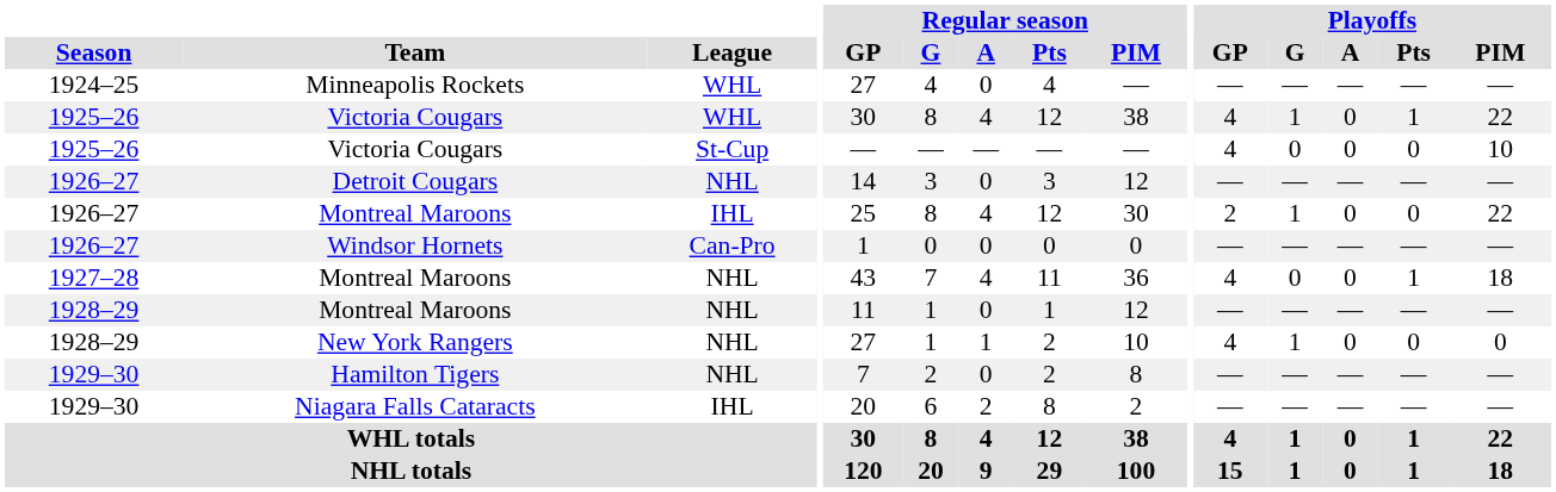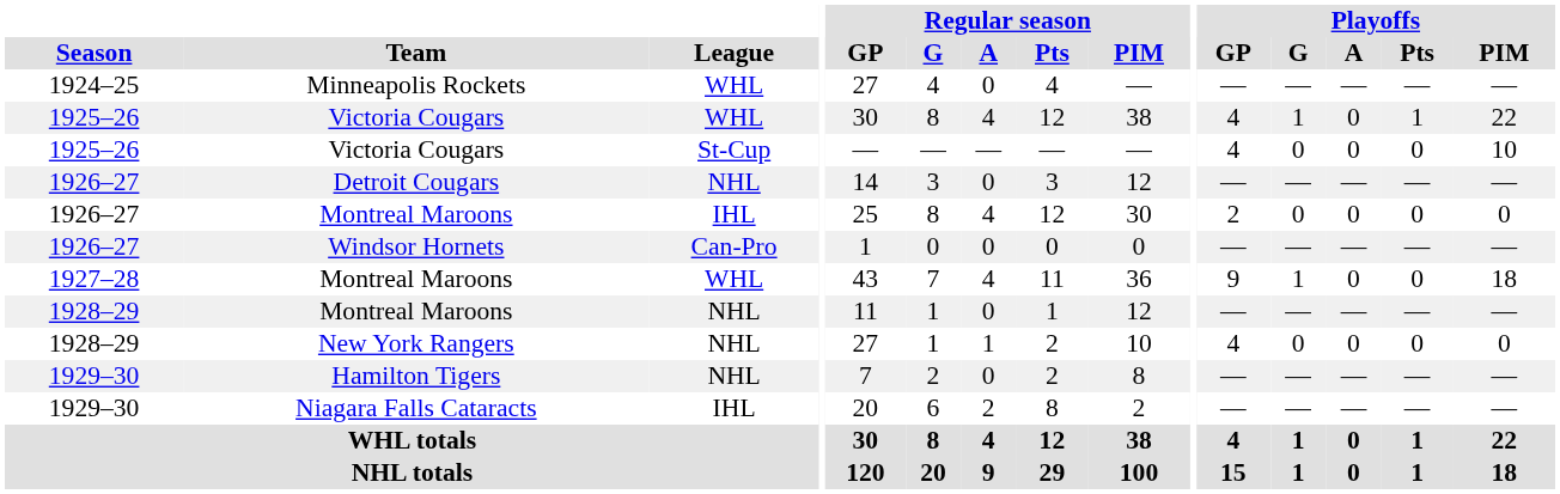1926–27 / Montreal Maroons | Playoffs / G: 1 -> 0
1926–27 / Montreal Maroons | Playoffs / PIM: 22 -> 0
1927–28 / Montreal Maroons | League: NHL -> WHL
1927–28 / Montreal Maroons | Playoffs / GP: 4 -> 9
1927–28 / Montreal Maroons | Playoffs / G: 0 -> 1
1927–28 / Montreal Maroons | Playoffs / Pts: 1 -> 0
New York Rangers | Playoffs / G: 1 -> 0
